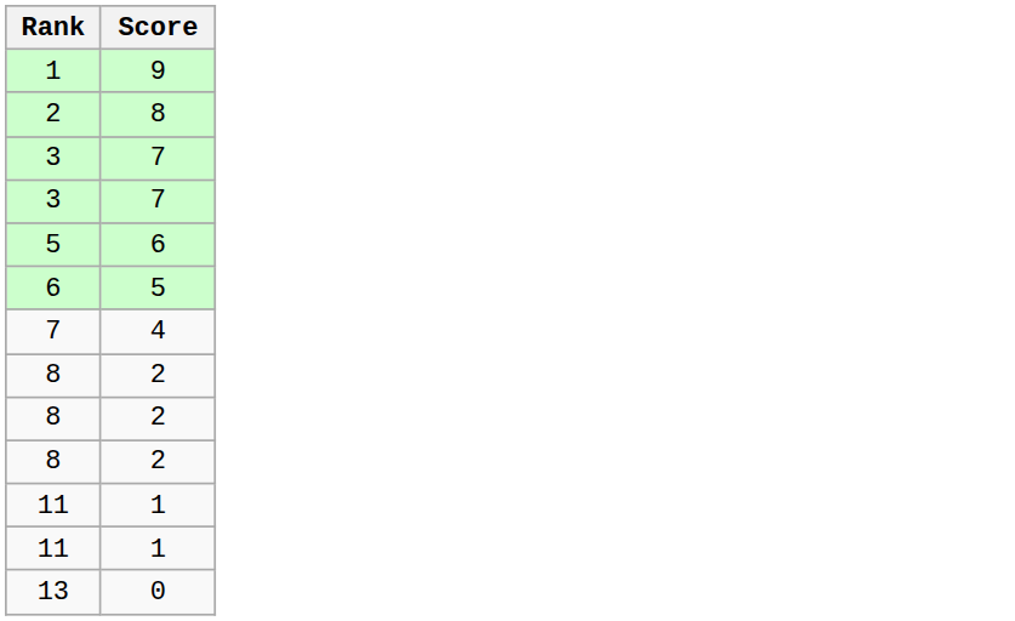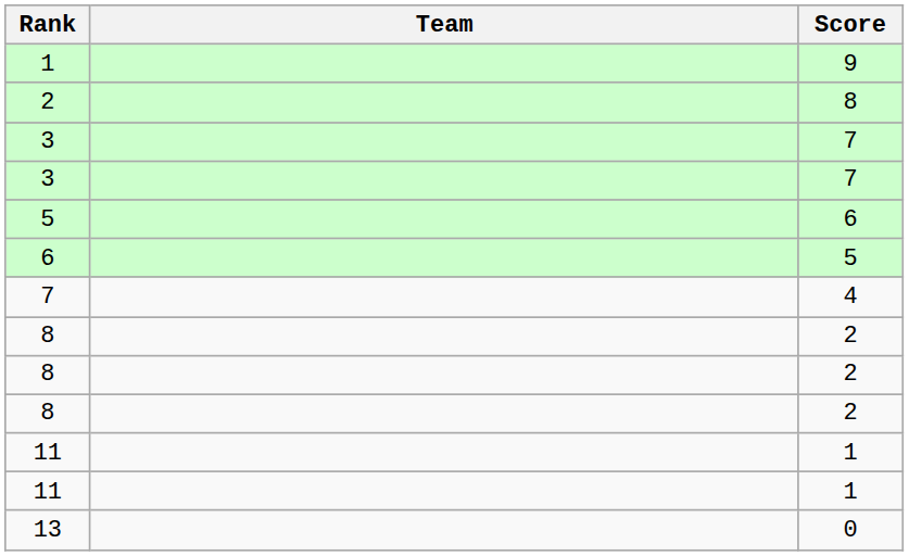+ column: Team
